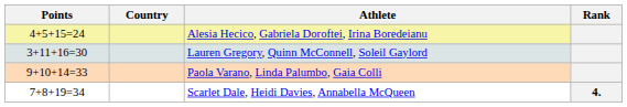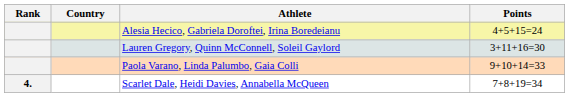columns swapped: Rank <-> Points
